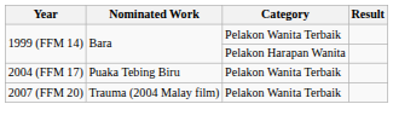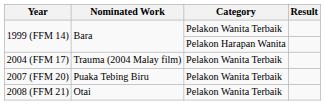2004 (FFM 17) | Nominated Work: Puaka Tebing Biru -> Trauma (2004 Malay film)
2007 (FFM 20) | Nominated Work: Trauma (2004 Malay film) -> Puaka Tebing Biru
+ row: 2008 (FFM 21) | Otai | Pelakon Wanita Terbaik
